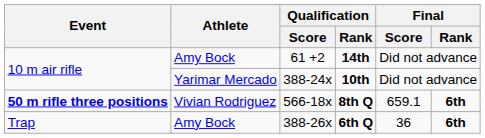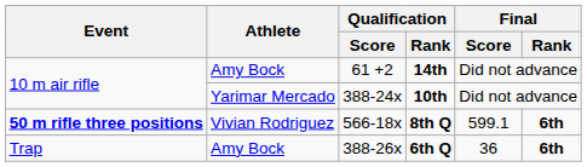8th Q | Final / Score: 659.1 -> 599.1
